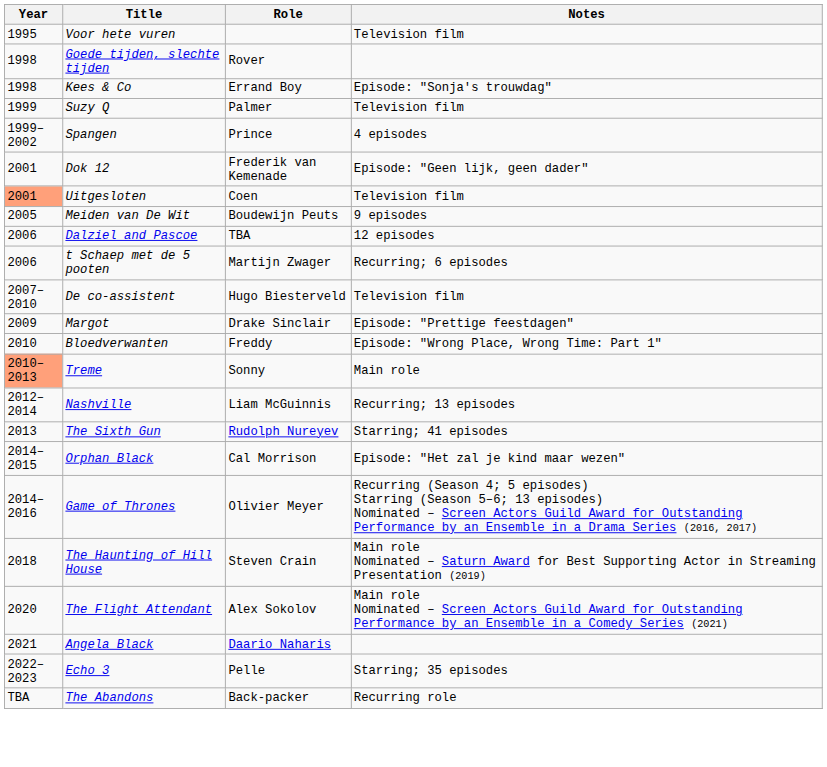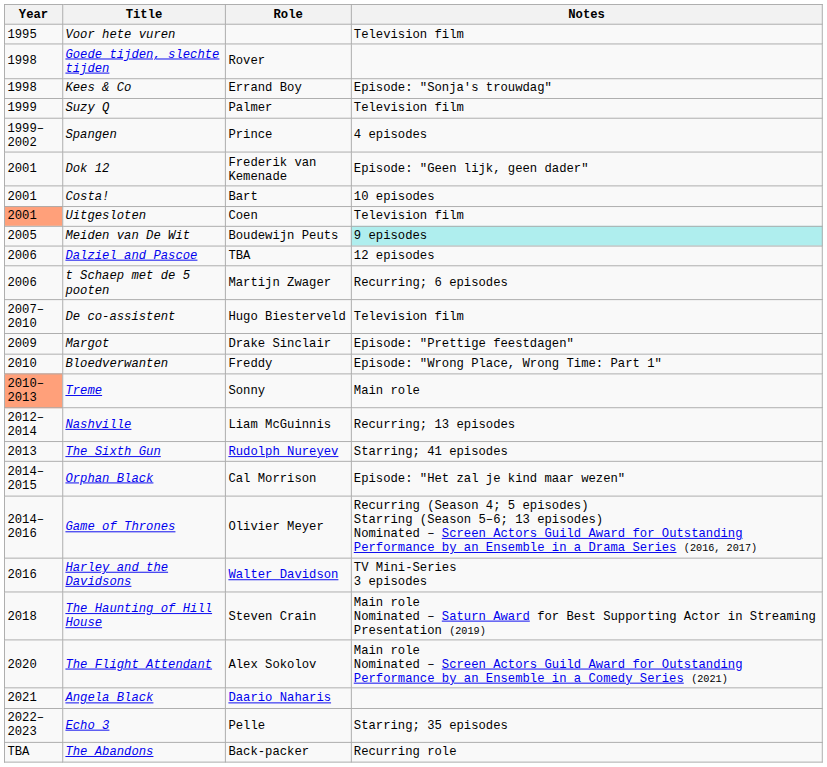+ row: 2001 | Costa! | Bart | 10 episodes
Meiden van De Wit | Notes: no background -> paleturquoise background
+ row: 2016 | Harley and the Davidsons | Walter Davidson | TV Mini-Series 3 episodes
